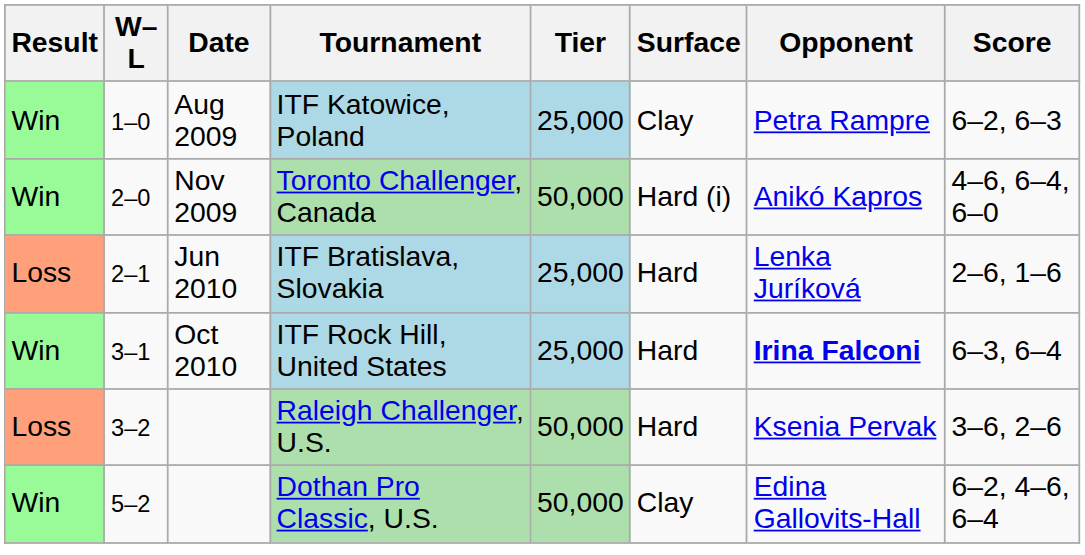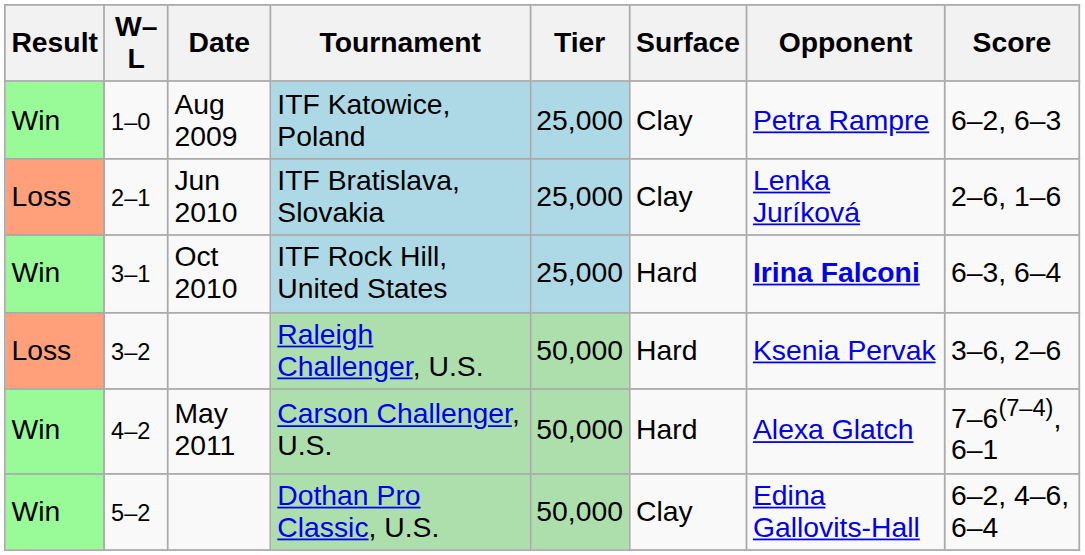- row: Win | 2–0 | Nov 2009 | Toronto Challenger, Canada | 50,000 | Hard (i) | Anikó Kapros | 4–6, 6–4, 6–0
ITF Bratislava, Slovakia | Surface: Hard -> Clay
+ row: Win | 4–2 | May 2011 | Carson Challenger, U.S. | 50,000 | Hard | Alexa Glatch | 7–6(7–4), 6–1
